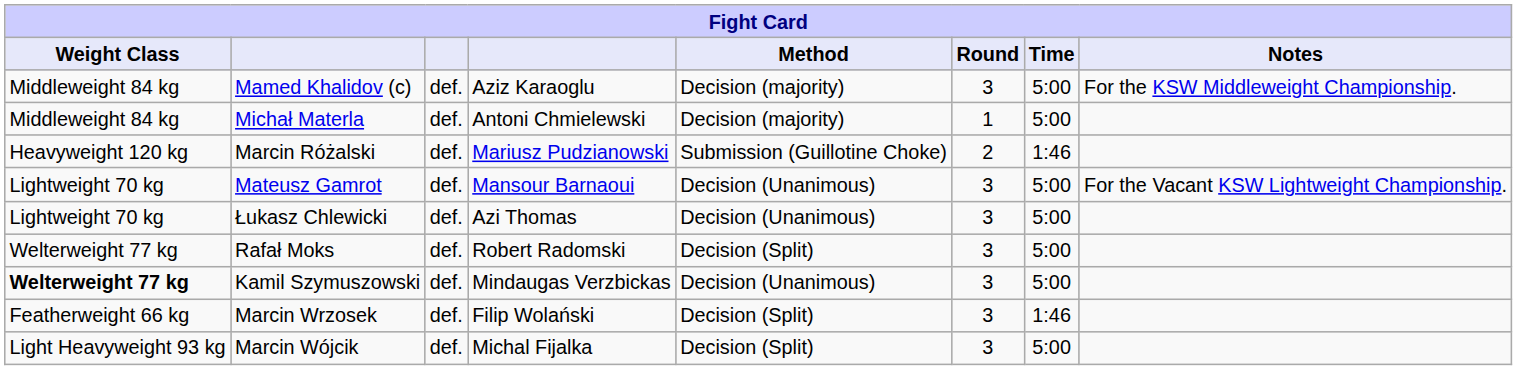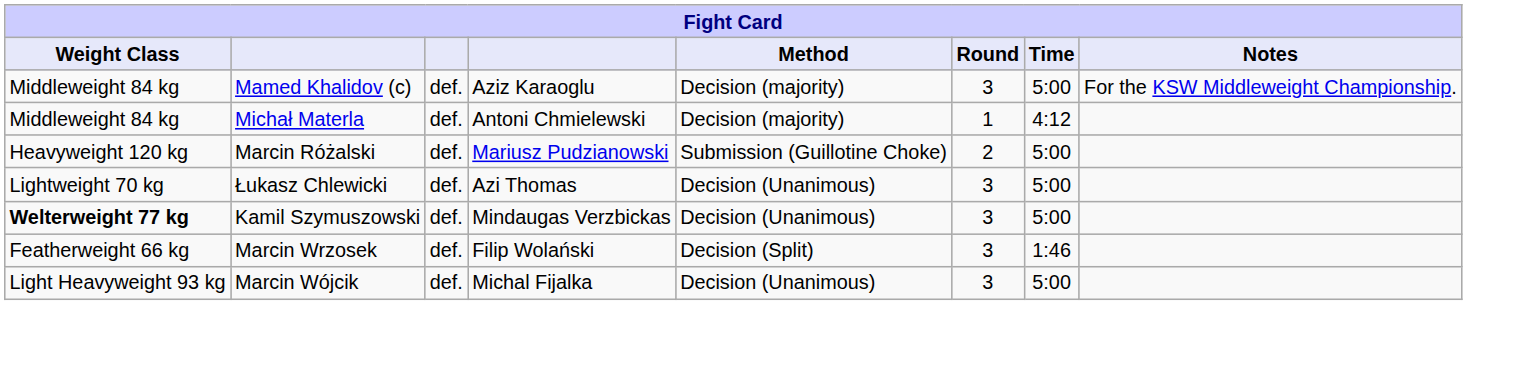Michał Materla | Time: 5:00 -> 4:12
Marcin Różalski | Time: 1:46 -> 5:00
- row: Lightweight 70 kg | Mateusz Gamrot | def. | Mansour Barnaoui | Decision (Unanimous) | 3 | 5:00 | For the Vacant KSW Lightweight Championship.
- row: Welterweight 77 kg | Rafał Moks | def. | Robert Radomski | Decision (Split) | 3 | 5:00
Marcin Wójcik | Method: Decision (Split) -> Decision (Unanimous)
